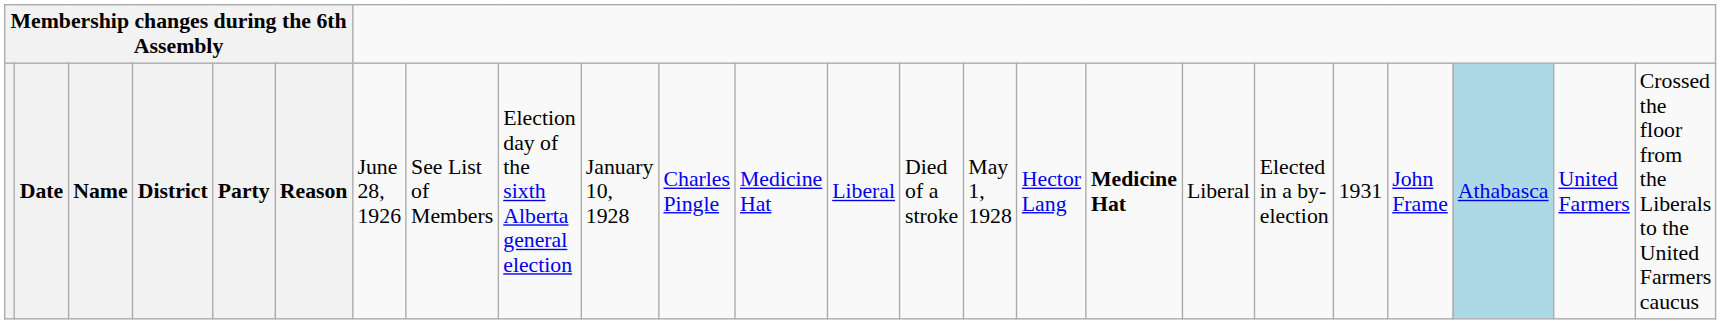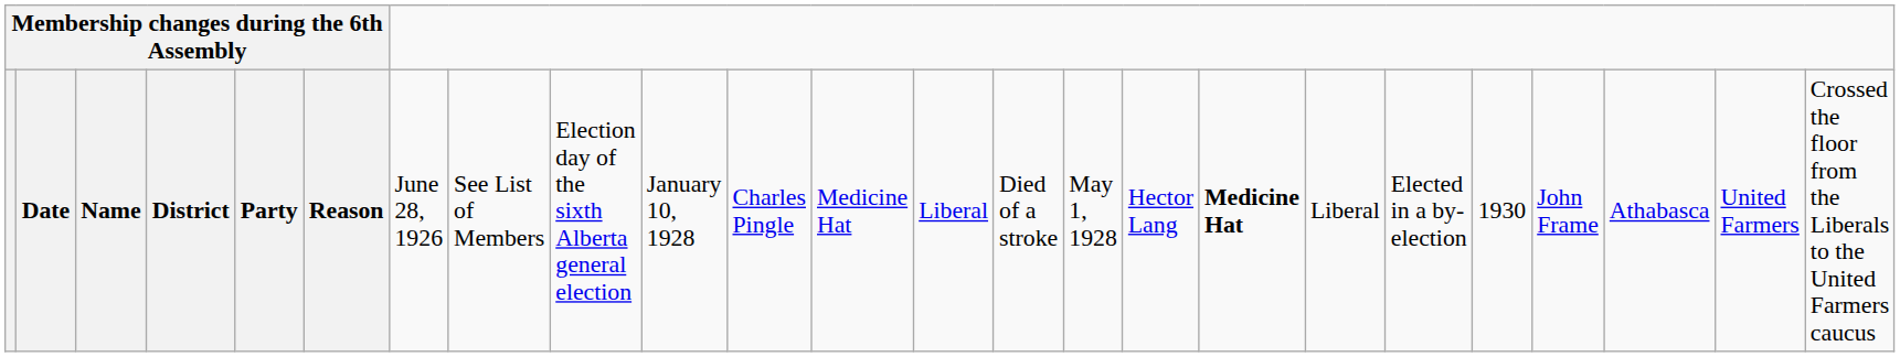Date | column 22: 1931 -> 1930
Date | column 24: lightblue background -> no background
